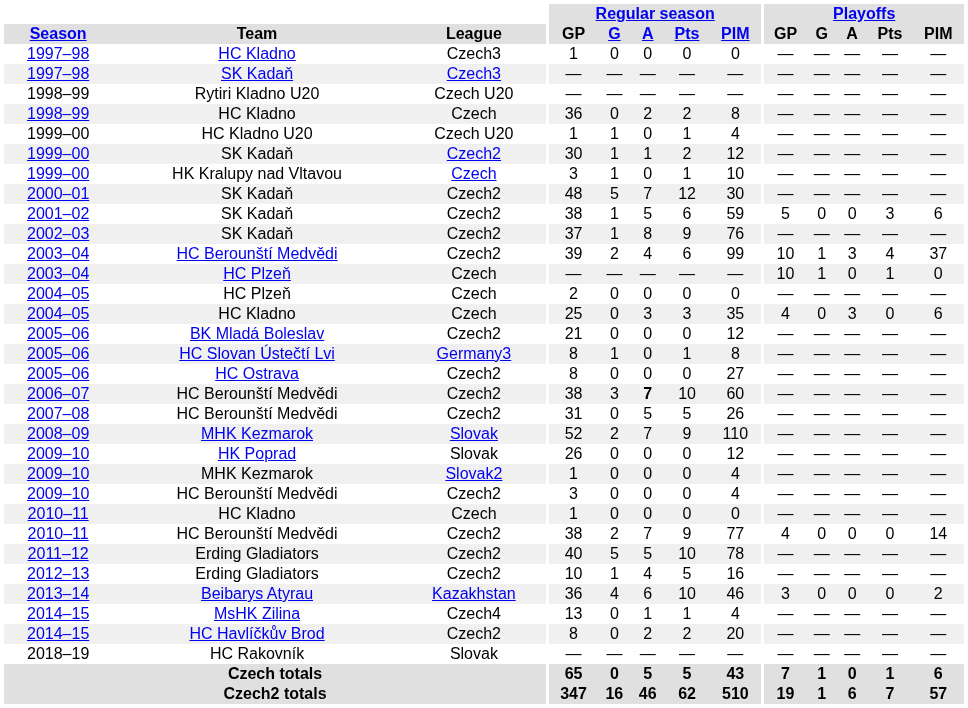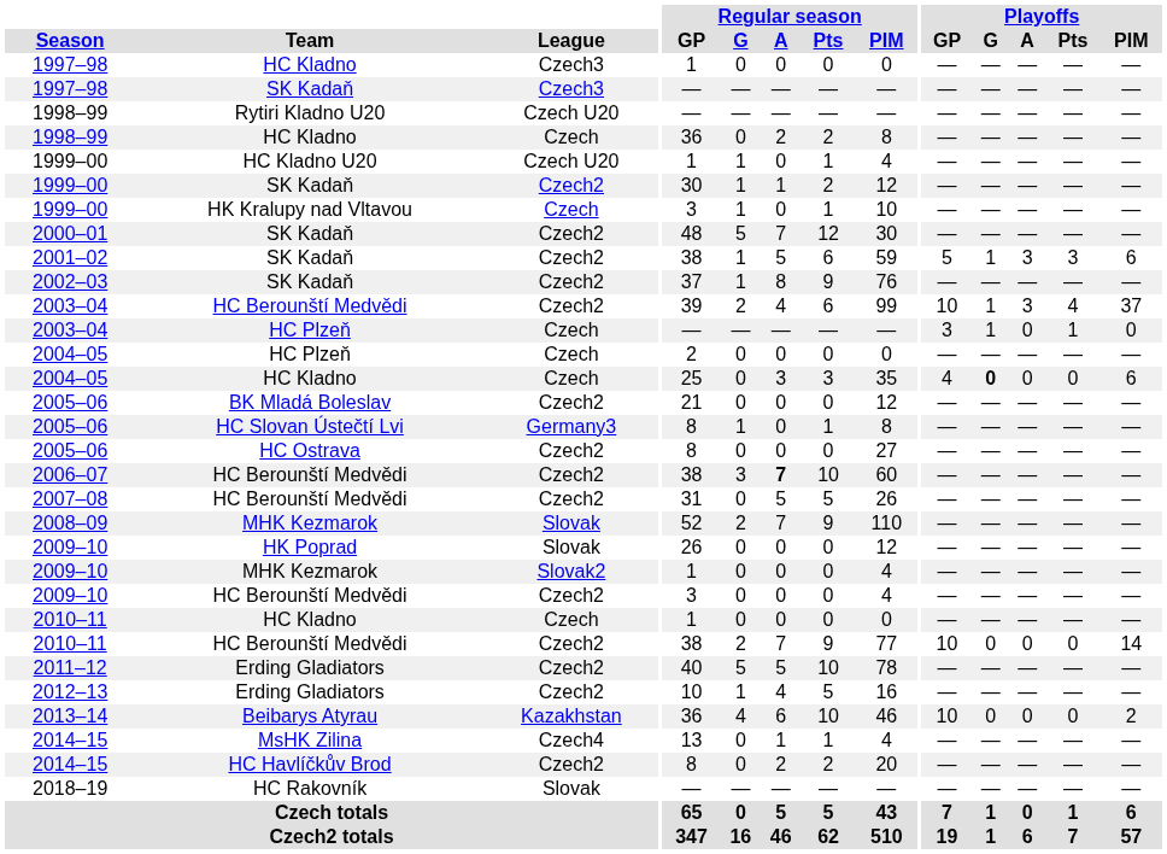2001–02 | Playoffs / G: 0 -> 1
2001–02 | Playoffs / A: 0 -> 3
2003–04 / HC Plzeň | Playoffs / GP: 10 -> 3
2004–05 / HC Kladno | Playoffs / G: normal -> bold
2004–05 / HC Kladno | Playoffs / A: 3 -> 0
2010–11 / HC Berounští Medvědi | Playoffs / GP: 4 -> 10
2013–14 | Playoffs / GP: 3 -> 10
